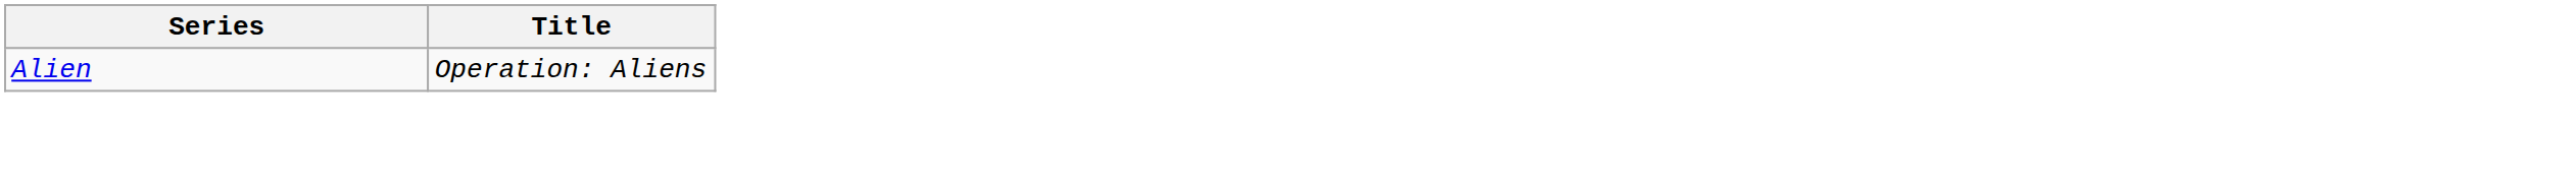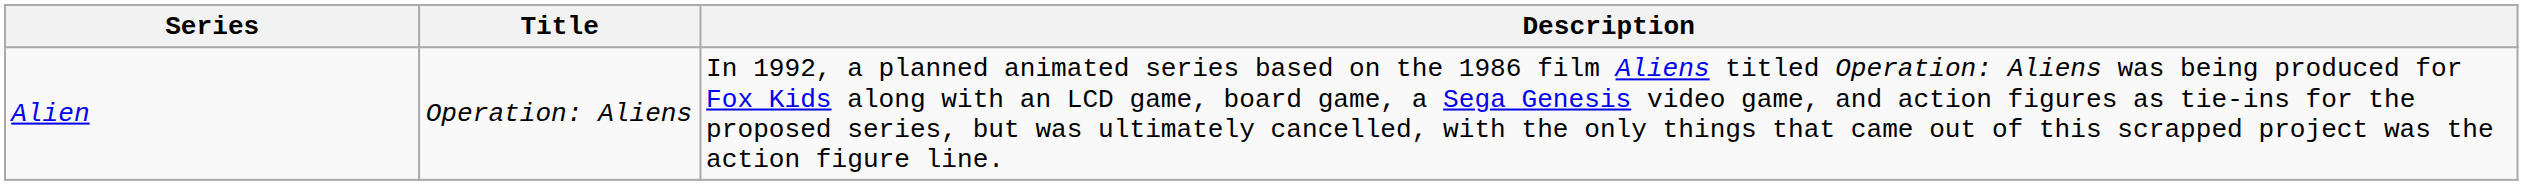+ column: Description | In 1992, a planned animated series based on the 1986 film Aliens titled Operation: Aliens was being produced for Fox Kids along with an LCD game, board game, a Sega Genesis video game, and action figures as tie-ins for the proposed series, but was ultimately cancelled, with the only things that came out of this scrapped project was the action figure line.
